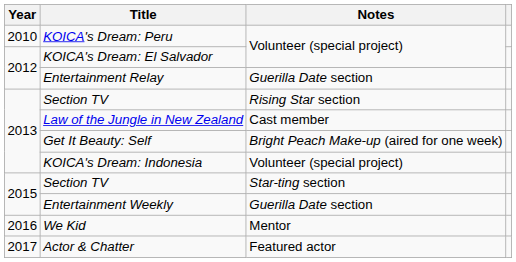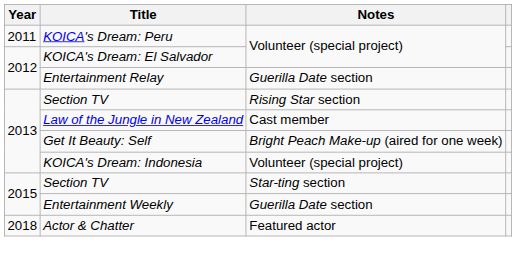KOICA's Dream: Peru | Year: 2010 -> 2011
- row: 2016 | We Kid | Mentor
Actor & Chatter | Year: 2017 -> 2018
